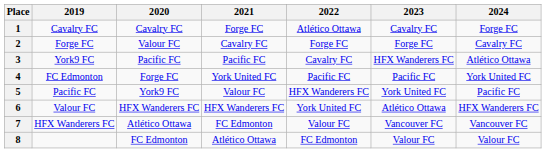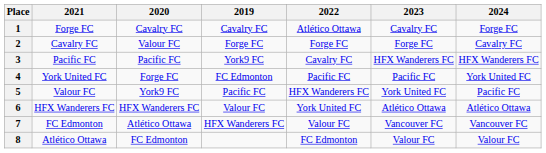columns swapped: 2019 <-> 2021
3 | 2024: Atlético Ottawa -> HFX Wanderers FC
6 | 2024: HFX Wanderers FC -> Atlético Ottawa
